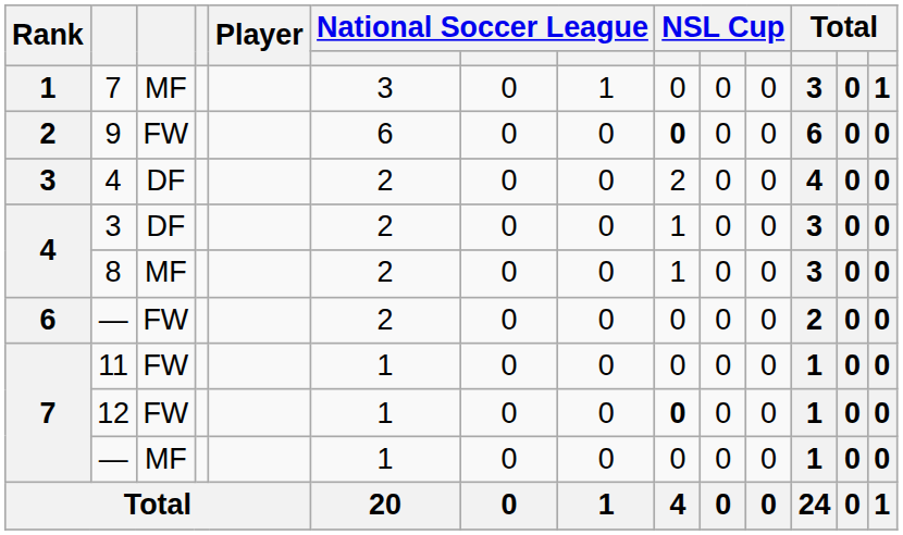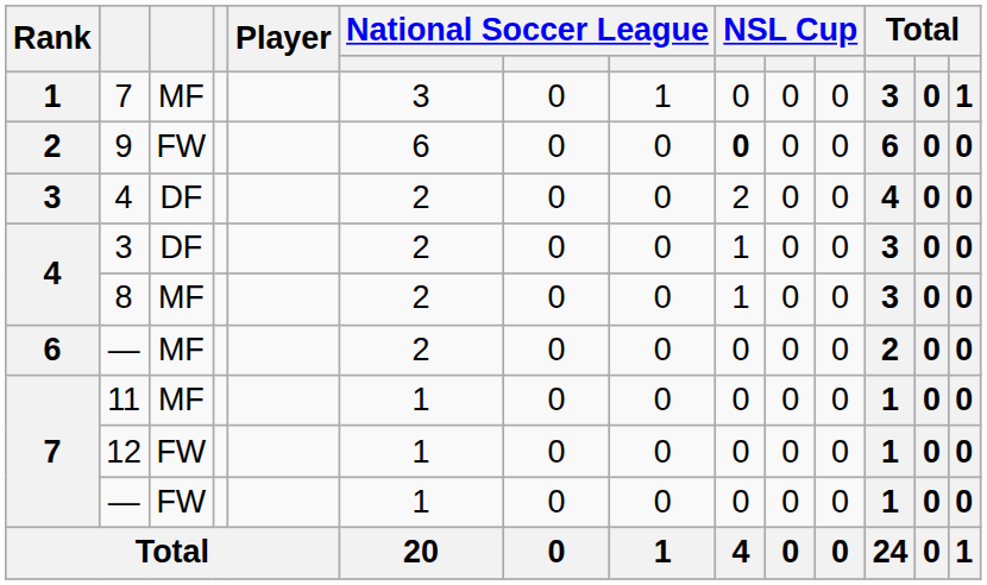6 / — | column 3: FW -> MF
11 | column 3: FW -> MF
12 | column 9: bold -> normal
7 / — | column 3: MF -> FW
